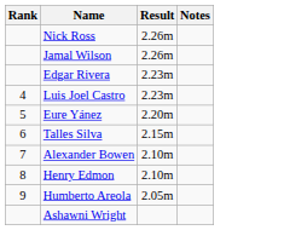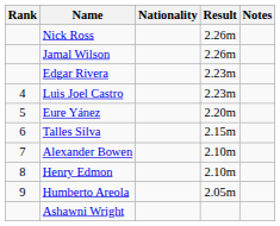+ column: Nationality
